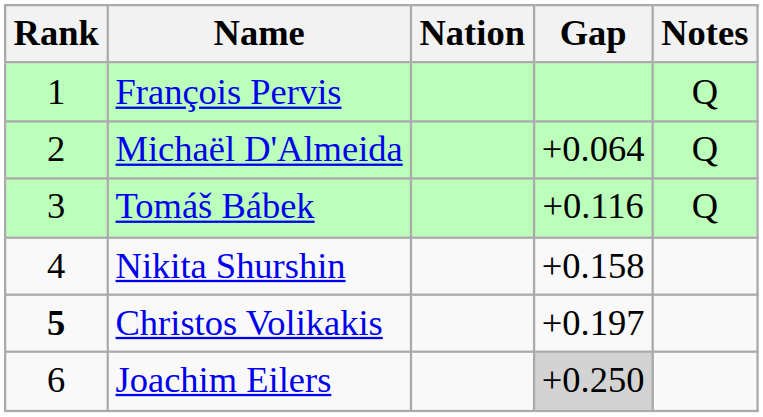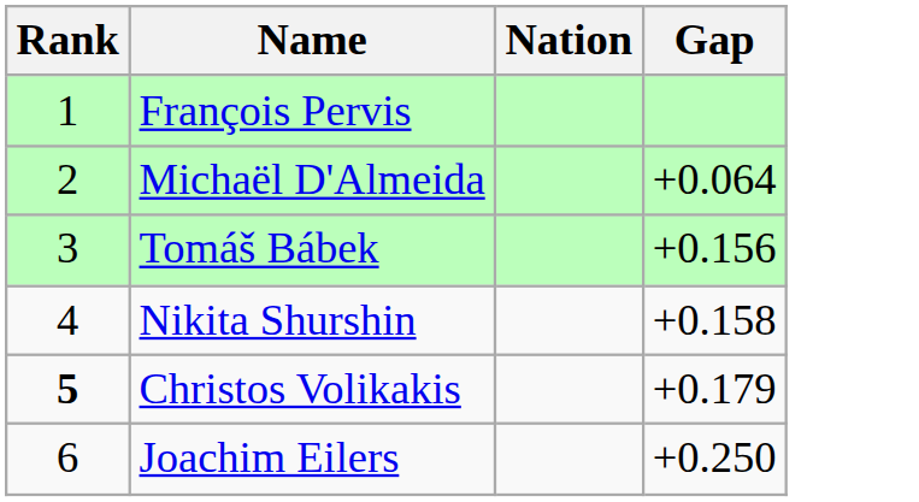- column: Notes | Q | Q | Q
Tomáš Bábek | Gap: +0.116 -> +0.156
Christos Volikakis | Gap: +0.197 -> +0.179
Joachim Eilers | Gap: lightgrey background -> no background
